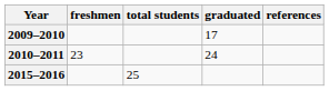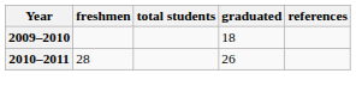2009–2010 | graduated: 17 -> 18
2010–2011 | freshmen: 23 -> 28
2010–2011 | graduated: 24 -> 26
- row: 2015–2016 | 25
